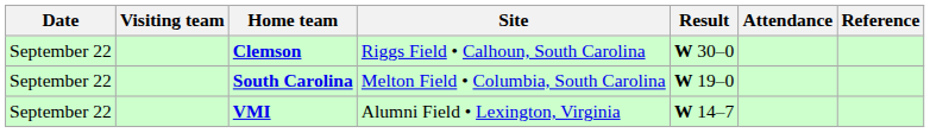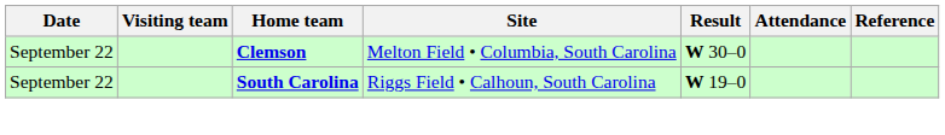Clemson | Site: Riggs Field • Calhoun, South Carolina -> Melton Field • Columbia, South Carolina
South Carolina | Site: Melton Field • Columbia, South Carolina -> Riggs Field • Calhoun, South Carolina
- row: September 22 | VMI | Alumni Field • Lexington, Virginia | W 14–7
